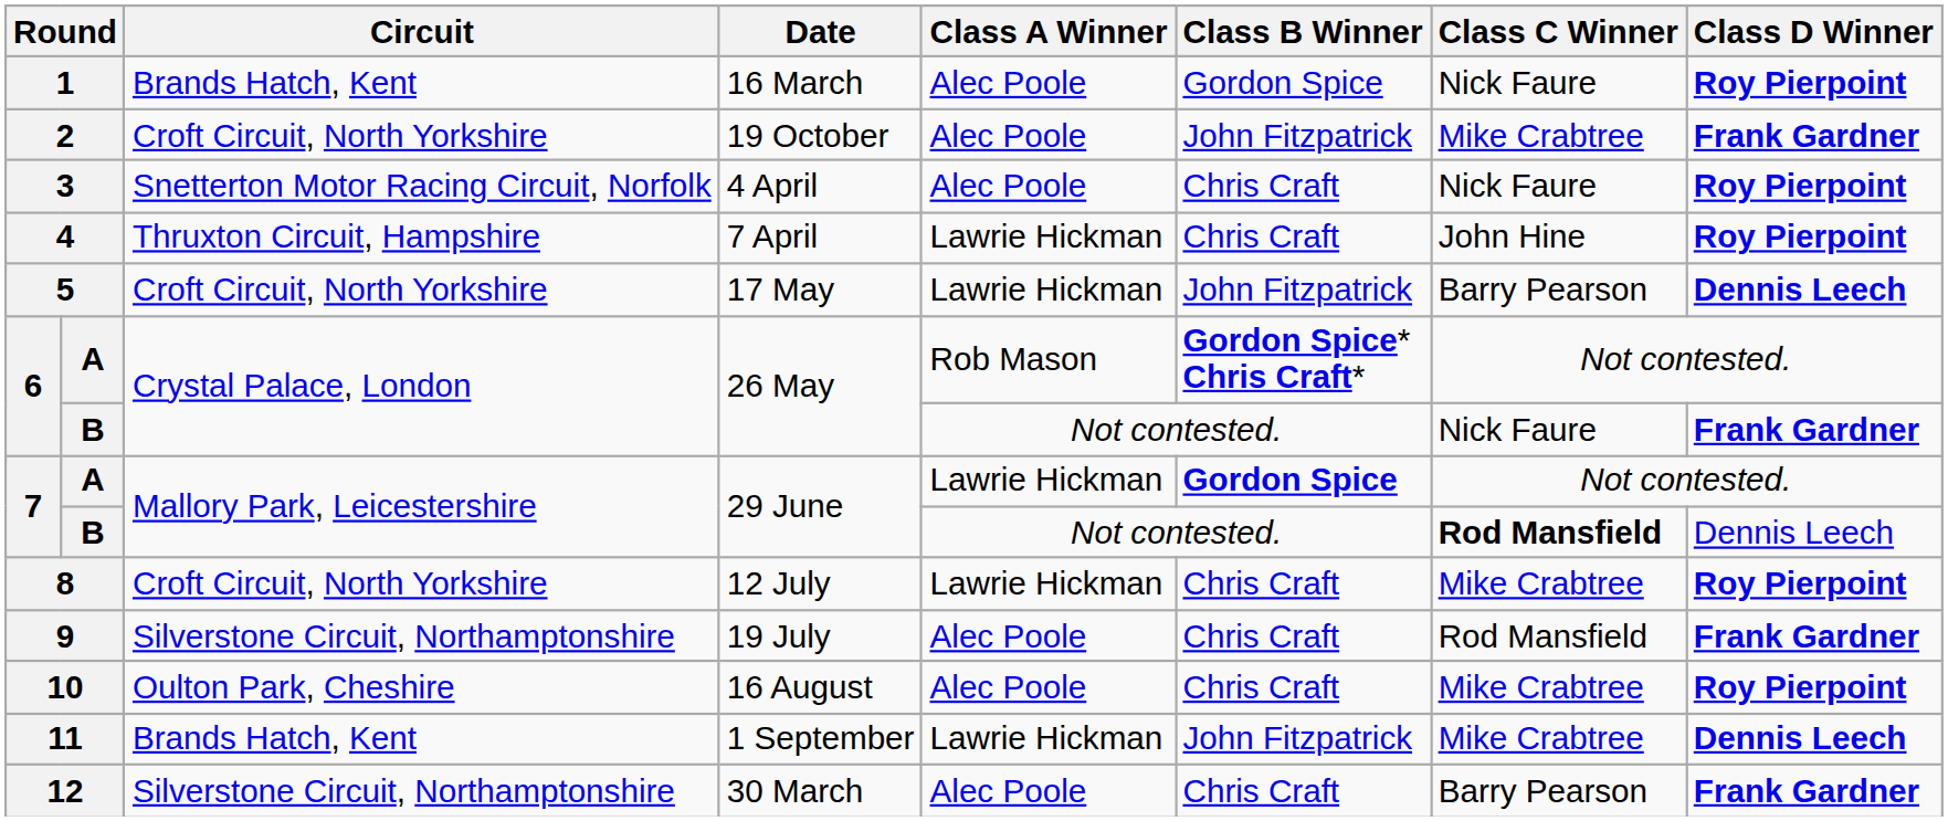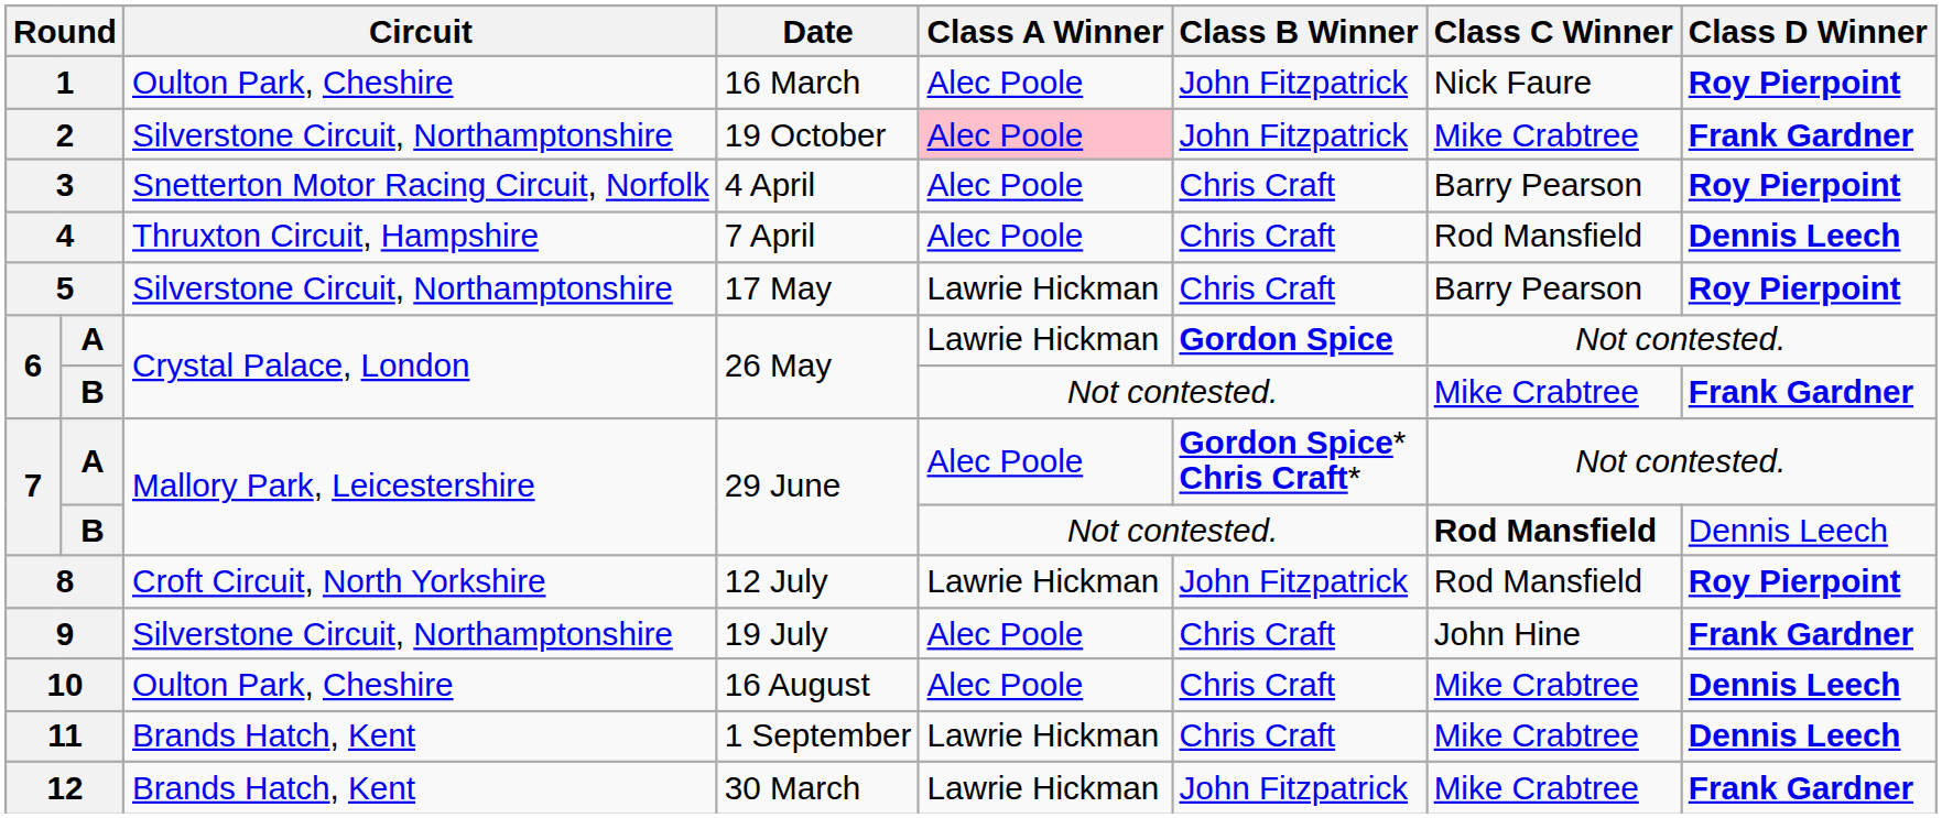1 | Circuit: Brands Hatch, Kent -> Oulton Park, Cheshire
1 | Class B Winner: Gordon Spice -> John Fitzpatrick
2 | Circuit: Croft Circuit, North Yorkshire -> Silverstone Circuit, Northamptonshire
2 | Class A Winner: no background -> pink background
3 | Class C Winner: Nick Faure -> Barry Pearson
4 | Class A Winner: Lawrie Hickman -> Alec Poole
4 | Class C Winner: John Hine -> Rod Mansfield
4 | Class D Winner: Roy Pierpoint -> Dennis Leech
5 | Circuit: Croft Circuit, North Yorkshire -> Silverstone Circuit, Northamptonshire
5 | Class B Winner: John Fitzpatrick -> Chris Craft
5 | Class D Winner: Dennis Leech -> Roy Pierpoint
6 / A | Class A Winner: Rob Mason -> Lawrie Hickman
6 / A | Class B Winner: Gordon Spice* Chris Craft* -> Gordon Spice
6 / B | Class C Winner: Nick Faure -> Mike Crabtree
7 / A | Class A Winner: Lawrie Hickman -> Alec Poole
7 / A | Class B Winner: Gordon Spice -> Gordon Spice* Chris Craft*
8 | Class B Winner: Chris Craft -> John Fitzpatrick
8 | Class C Winner: Mike Crabtree -> Rod Mansfield
9 | Class C Winner: Rod Mansfield -> John Hine
10 | Class D Winner: Roy Pierpoint -> Dennis Leech
11 | Class B Winner: John Fitzpatrick -> Chris Craft
12 | Circuit: Silverstone Circuit, Northamptonshire -> Brands Hatch, Kent
12 | Class A Winner: Alec Poole -> Lawrie Hickman
12 | Class B Winner: Chris Craft -> John Fitzpatrick
12 | Class C Winner: Barry Pearson -> Mike Crabtree
